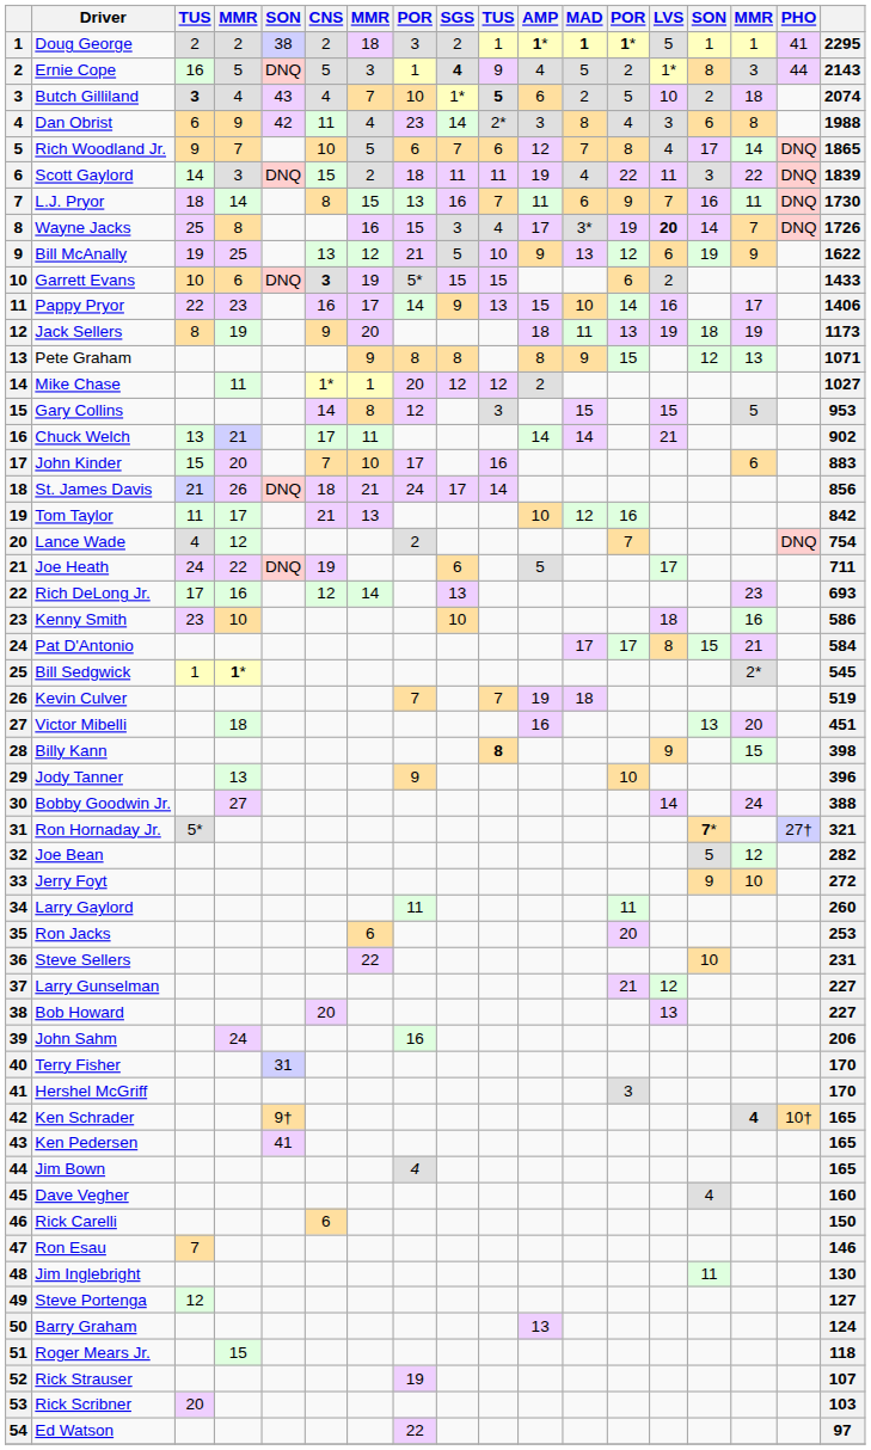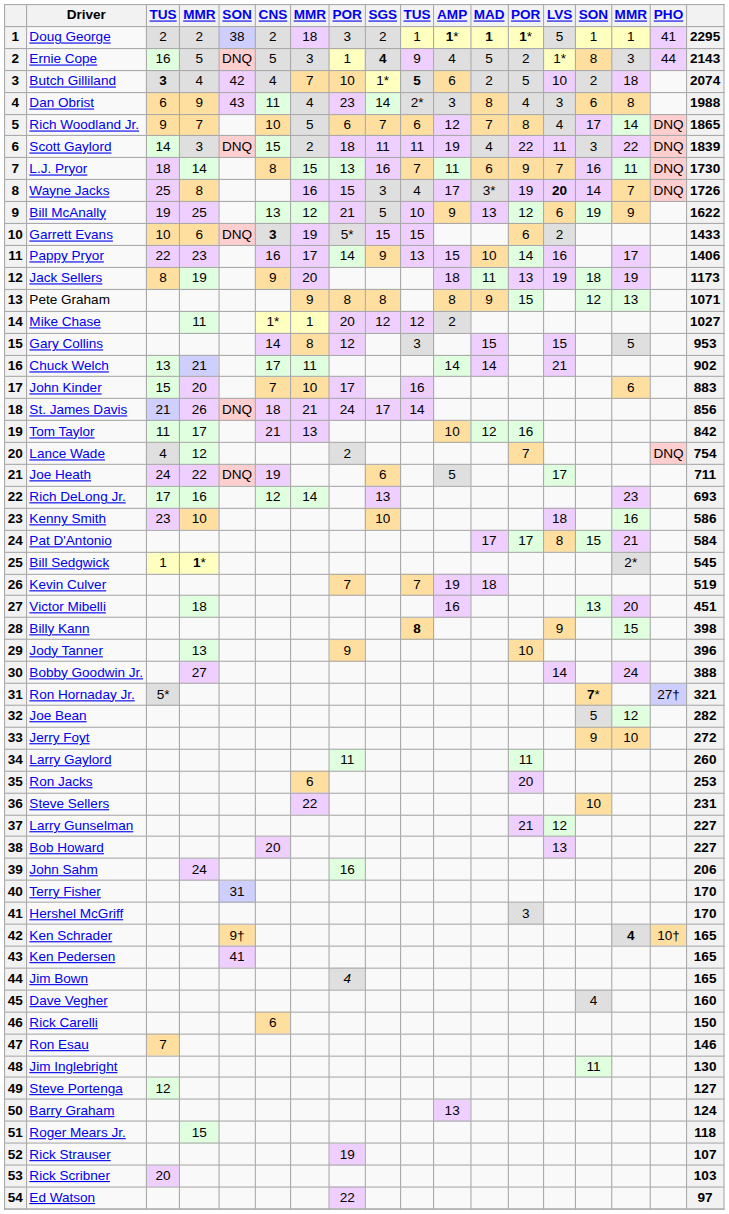Butch Gilliland | column 5: 43 -> 42
Dan Obrist | column 5: 42 -> 43
